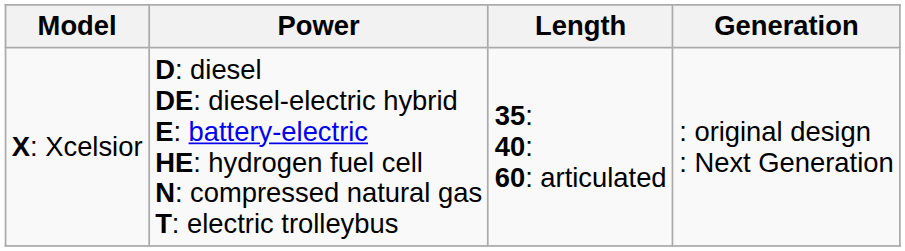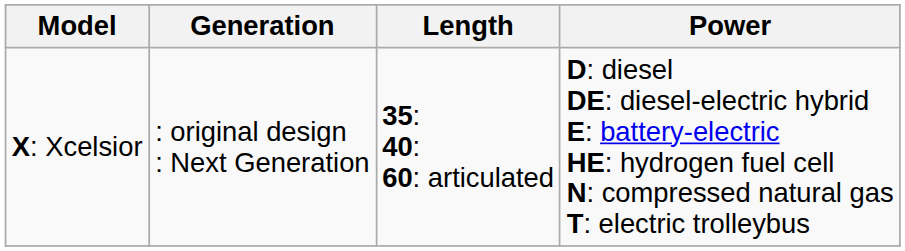columns swapped: Power <-> Generation
